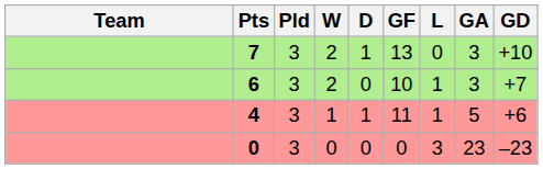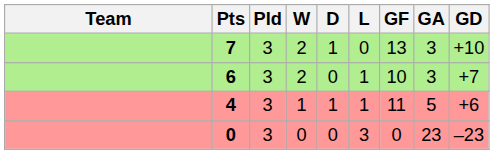columns swapped: L <-> GF
